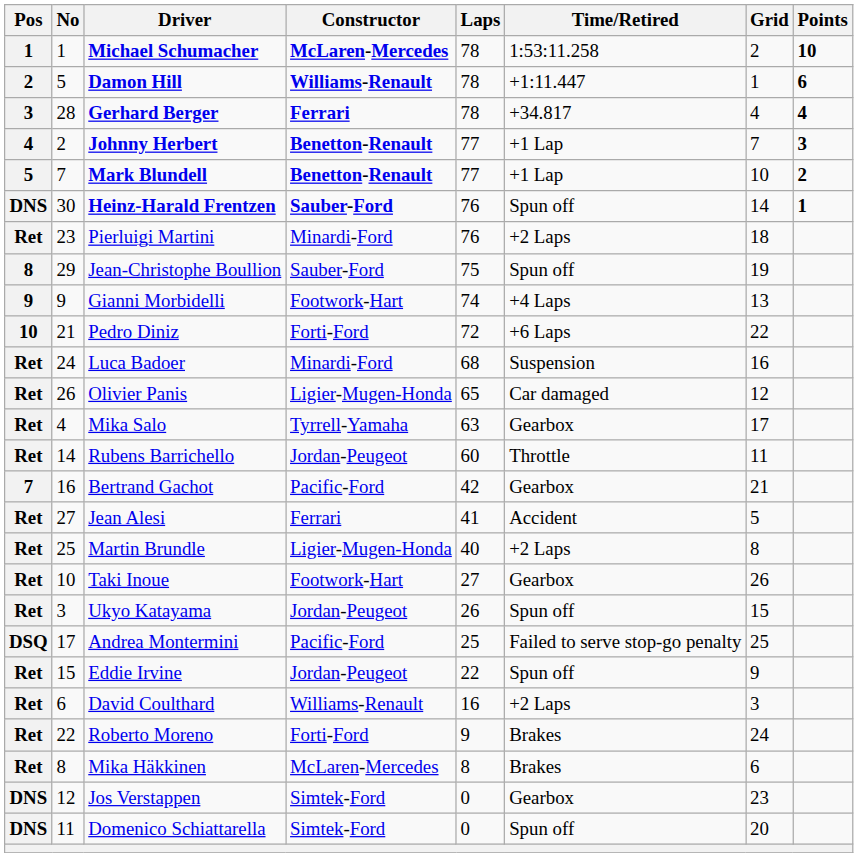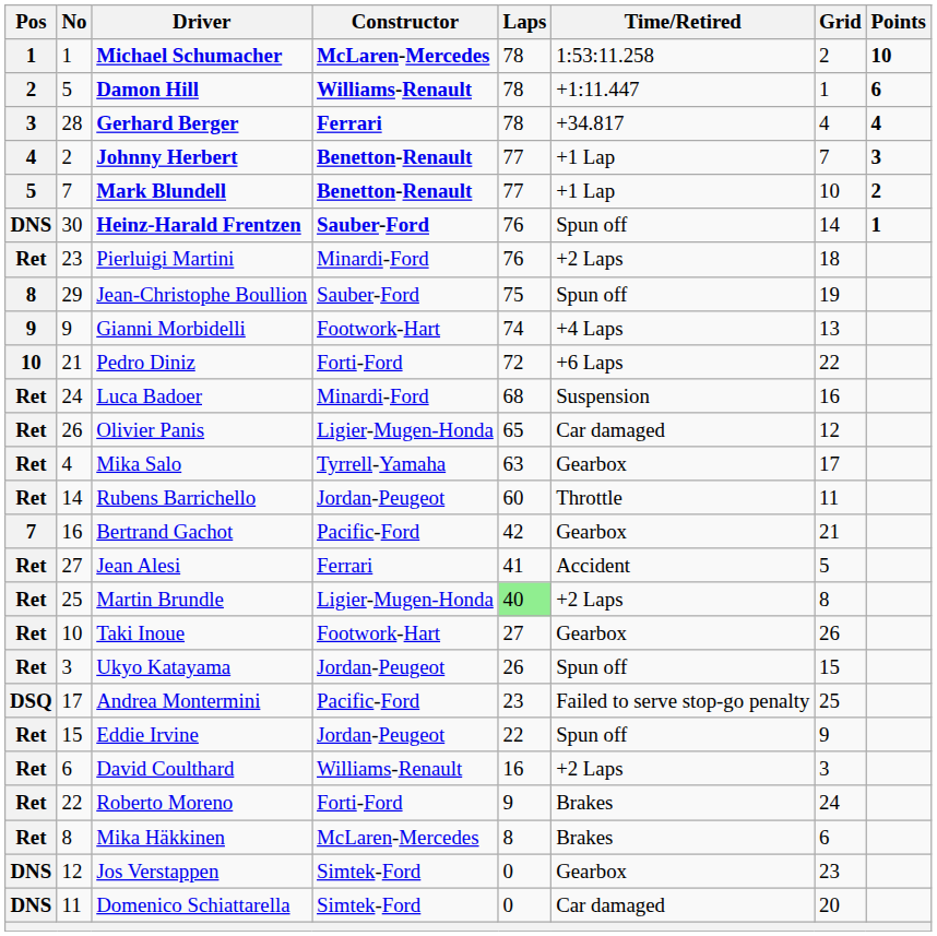Martin Brundle | Laps: no background -> lightgreen background
Andrea Montermini | Laps: 25 -> 23
Domenico Schiattarella | Time/Retired: Spun off -> Car damaged
